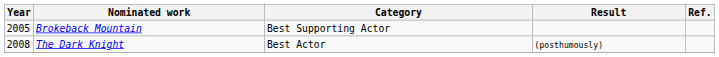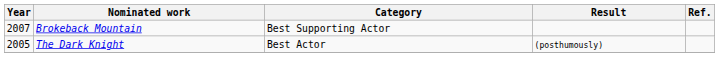Brokeback Mountain | Year: 2005 -> 2007
The Dark Knight | Year: 2008 -> 2005
